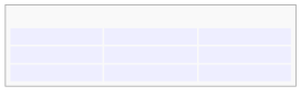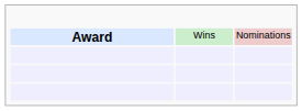+ row: Award | Wins | Nominations
